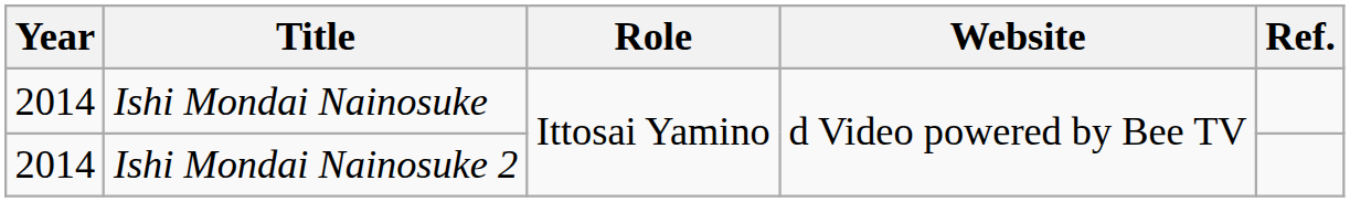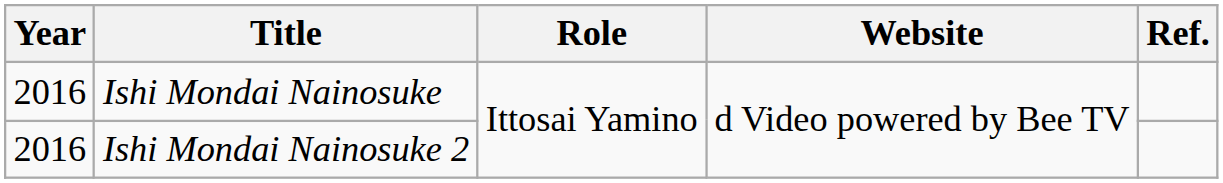Ishi Mondai Nainosuke | Year: 2014 -> 2016
Ishi Mondai Nainosuke 2 | Year: 2014 -> 2016
